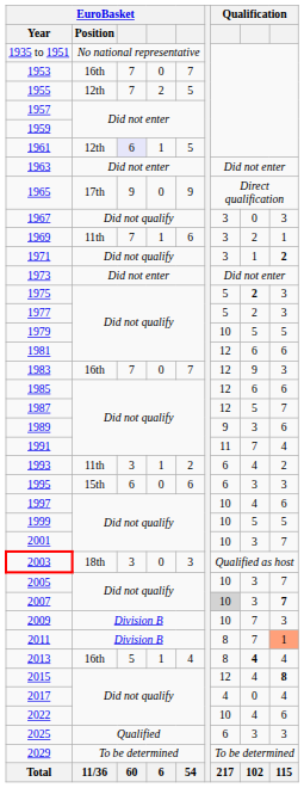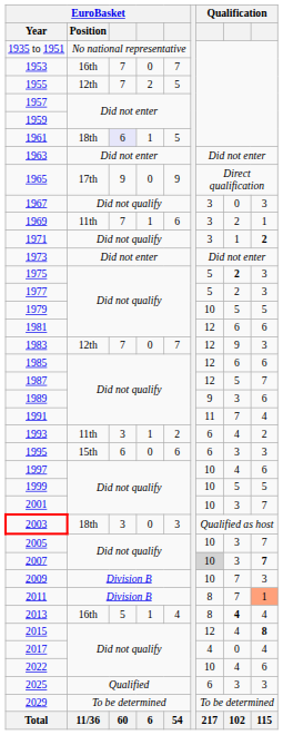1961 | EuroBasket / Position: 12th -> 18th
1983 | EuroBasket / Position: 16th -> 12th
